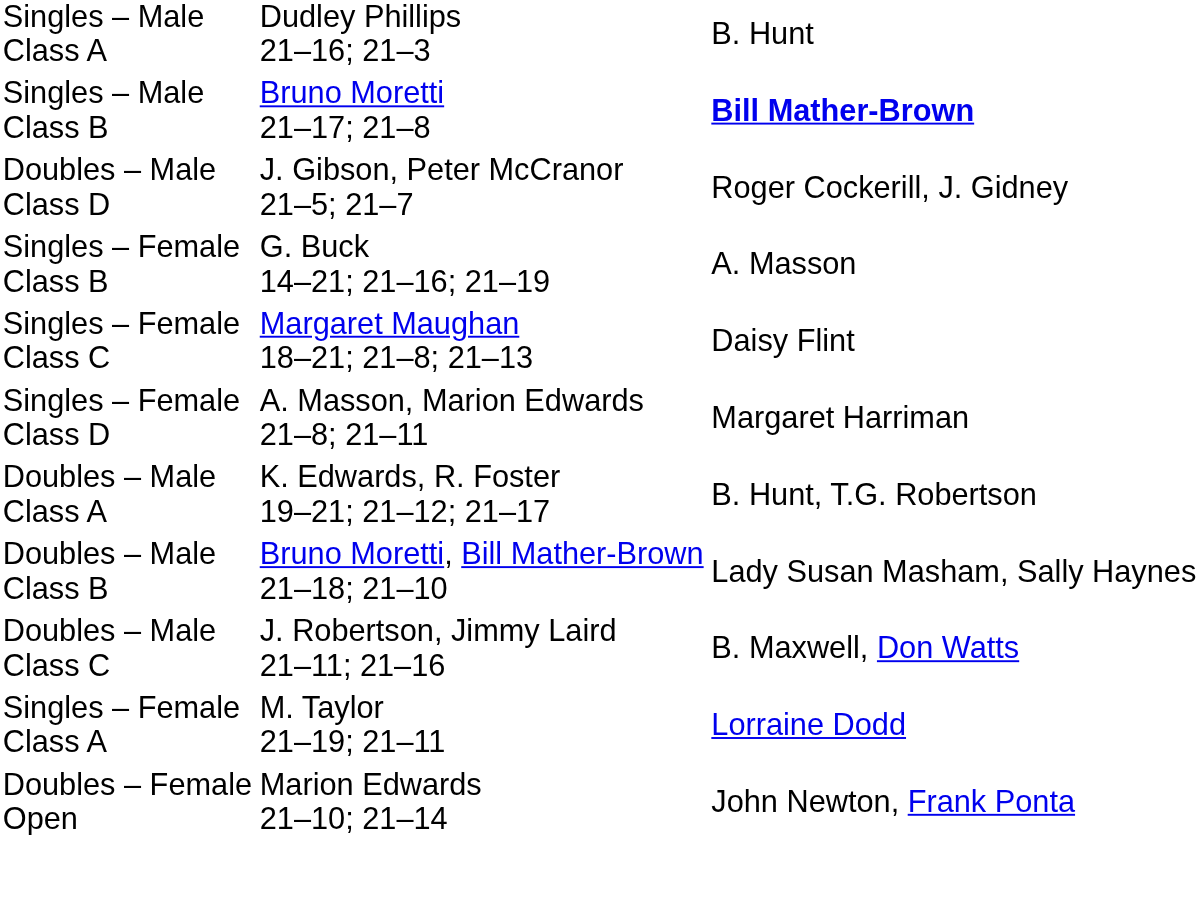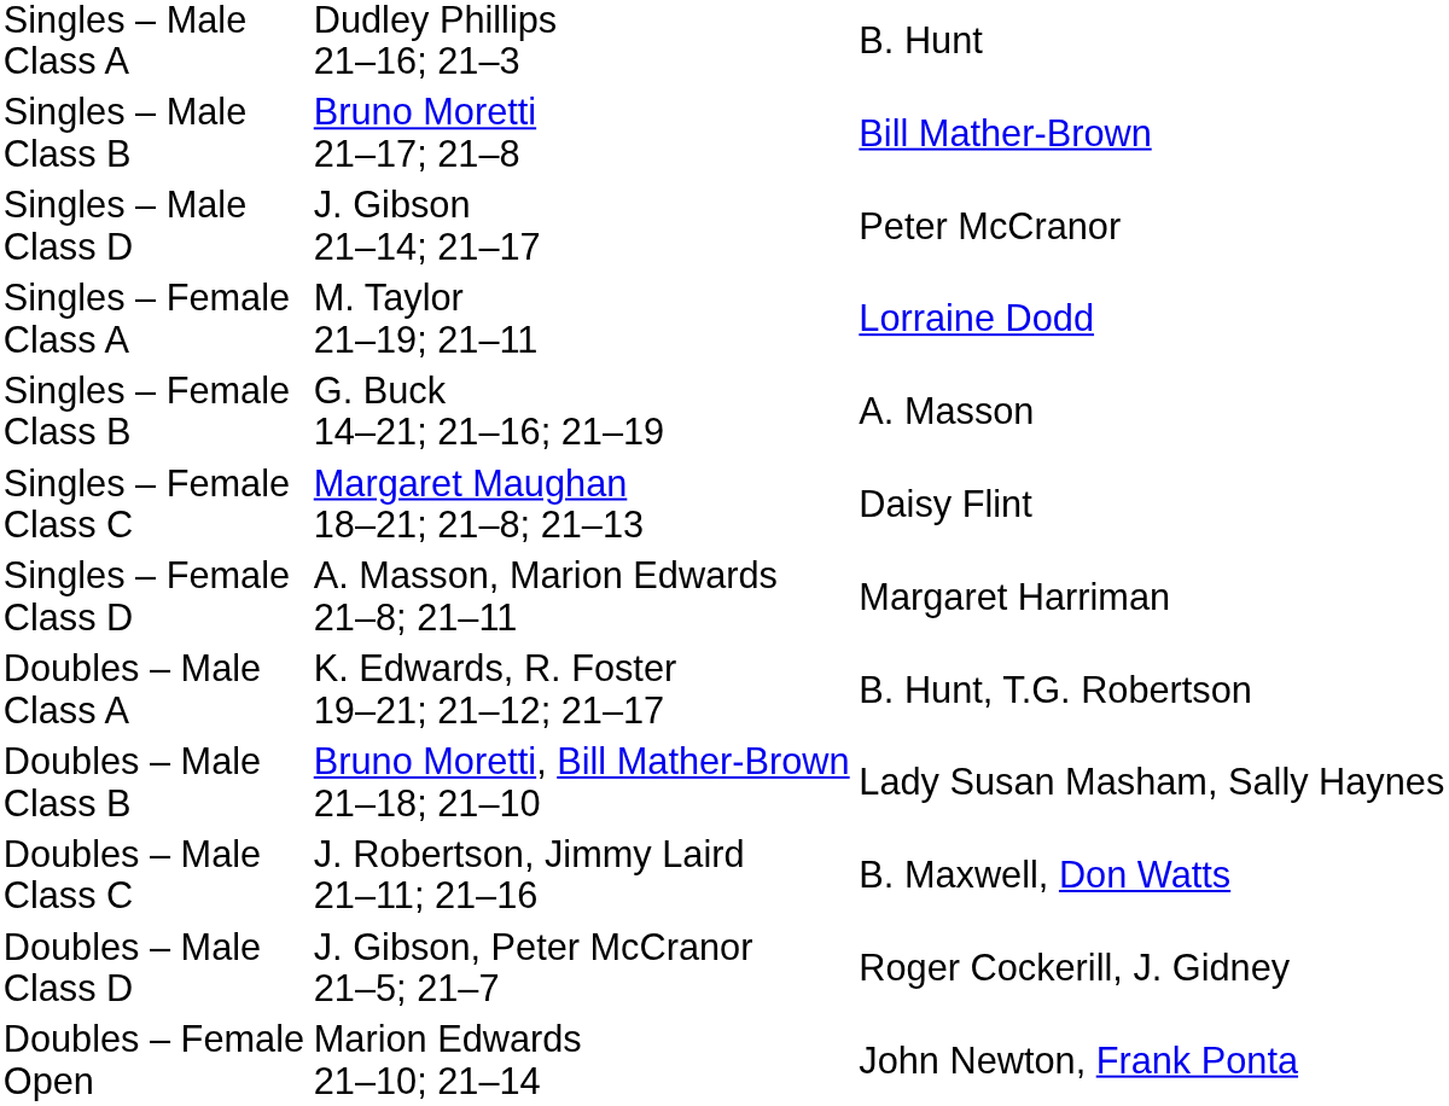Singles – Male Class B | column 3: bold -> normal
+ row: Singles – Male Class D | J. Gibson 21–14; 21–17 | Peter McCranor
rows swapped: Singles – Female Class A <-> Doubles – Male Class D
